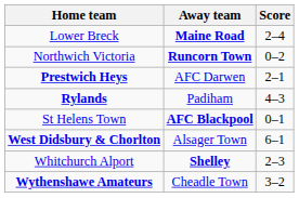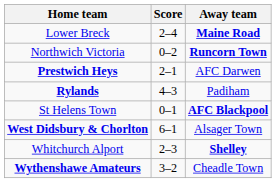columns swapped: Score <-> Away team
